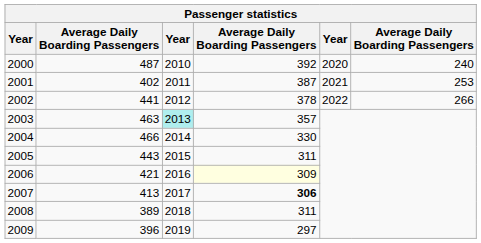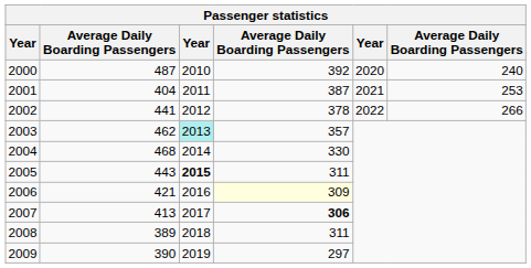2001 | column 2: 402 -> 404
2003 | column 2: 463 -> 462
2004 | column 2: 466 -> 468
2005 | column 3: normal -> bold
2009 | column 2: 396 -> 390
